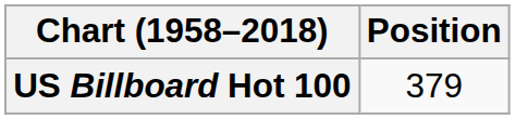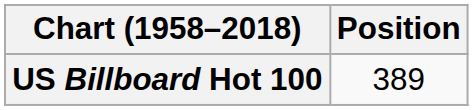US Billboard Hot 100 | Position: 379 -> 389
